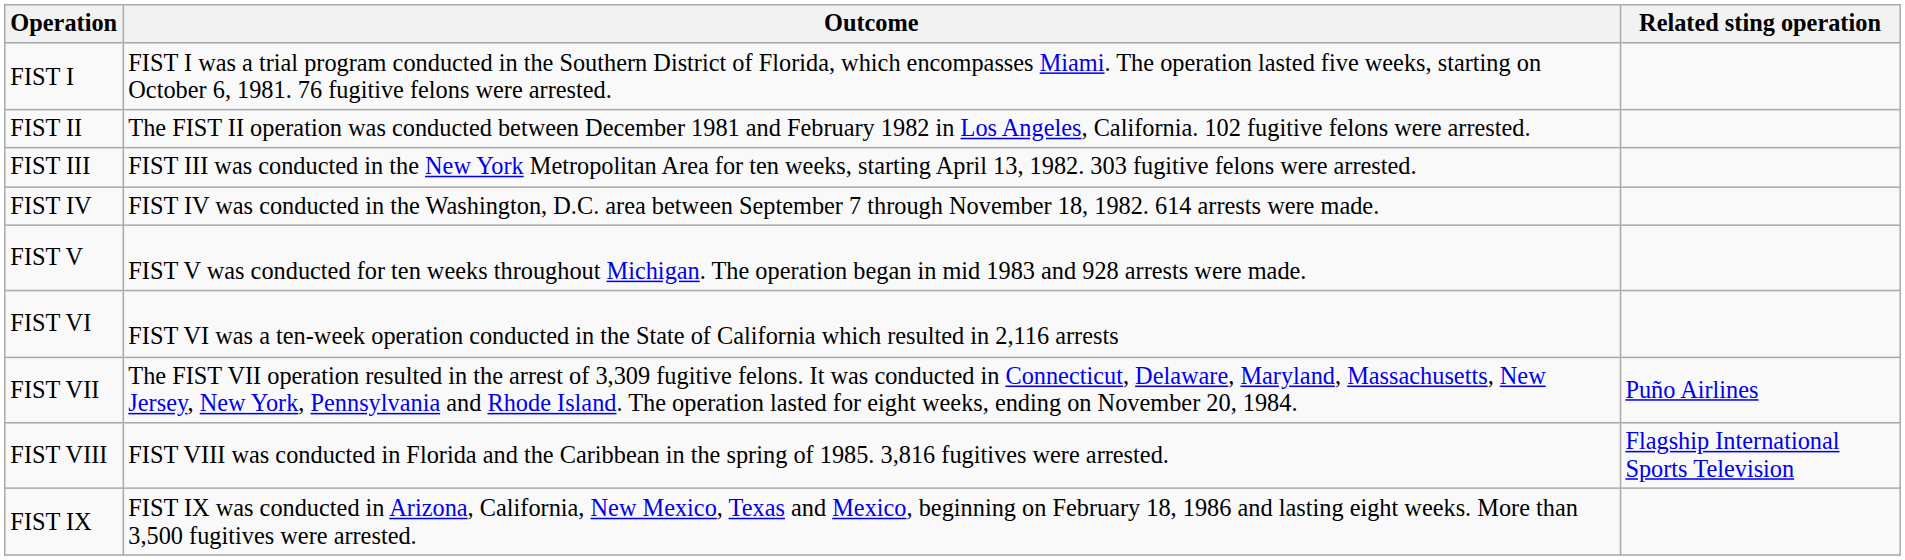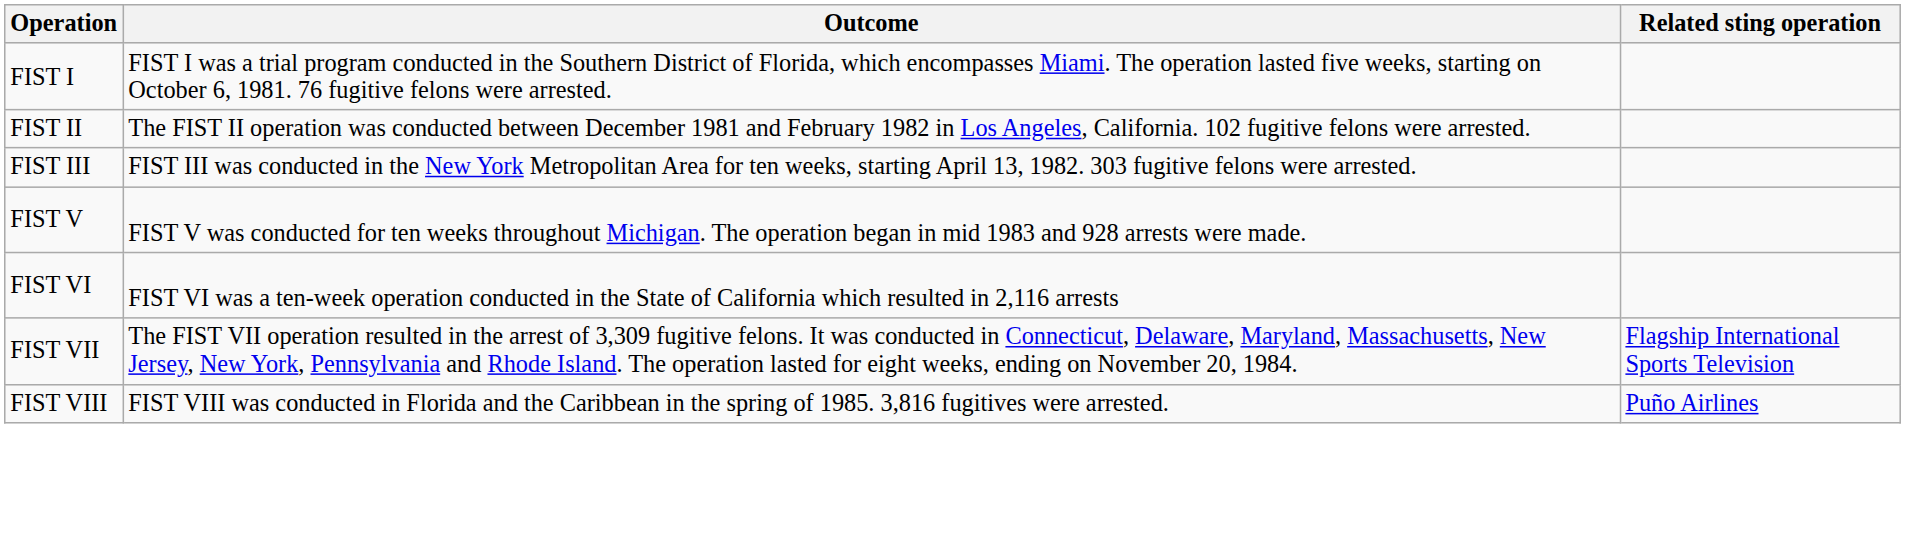- row: FIST IV | FIST IV was conducted in the Washington, D.C. area between September 7 through November 18, 1982. 614 arrests were made.
FIST VII | Related sting operation: Puño Airlines -> Flagship International Sports Television
FIST VIII | Related sting operation: Flagship International Sports Television -> Puño Airlines
- row: FIST IX | FIST IX was conducted in Arizona, California, New Mexico, Texas and Mexico, beginning on February 18, 1986 and lasting eight weeks. More than 3,500 fugitives were arrested.
